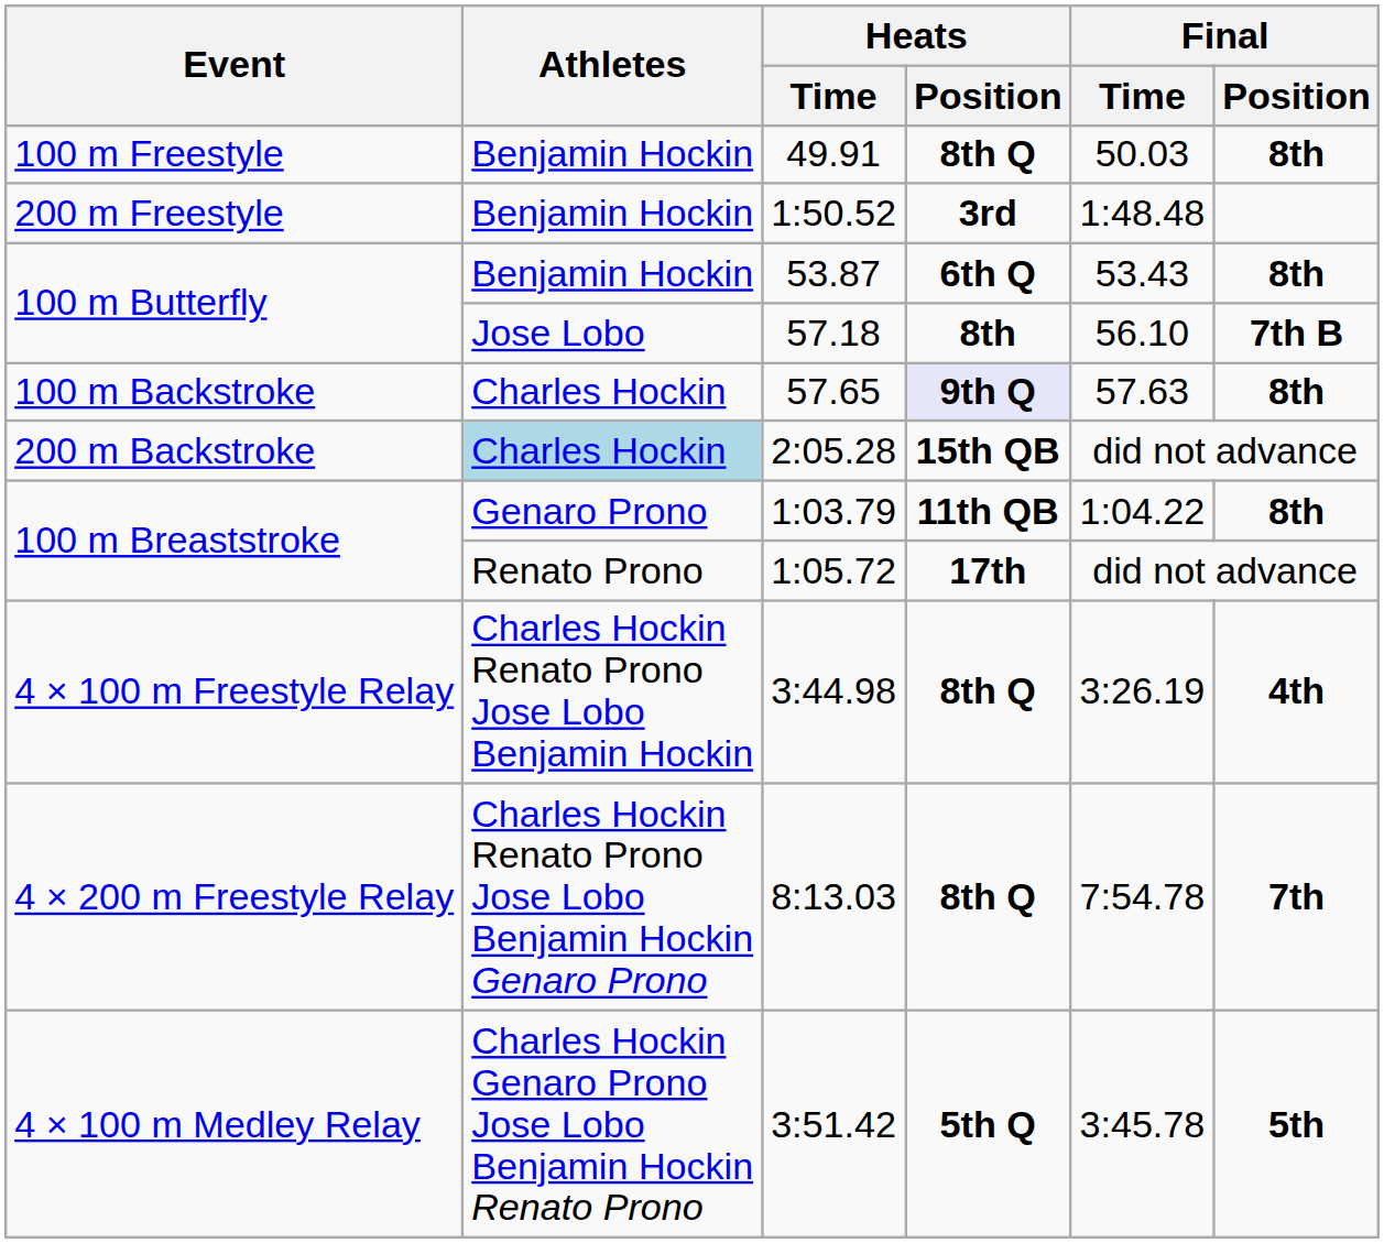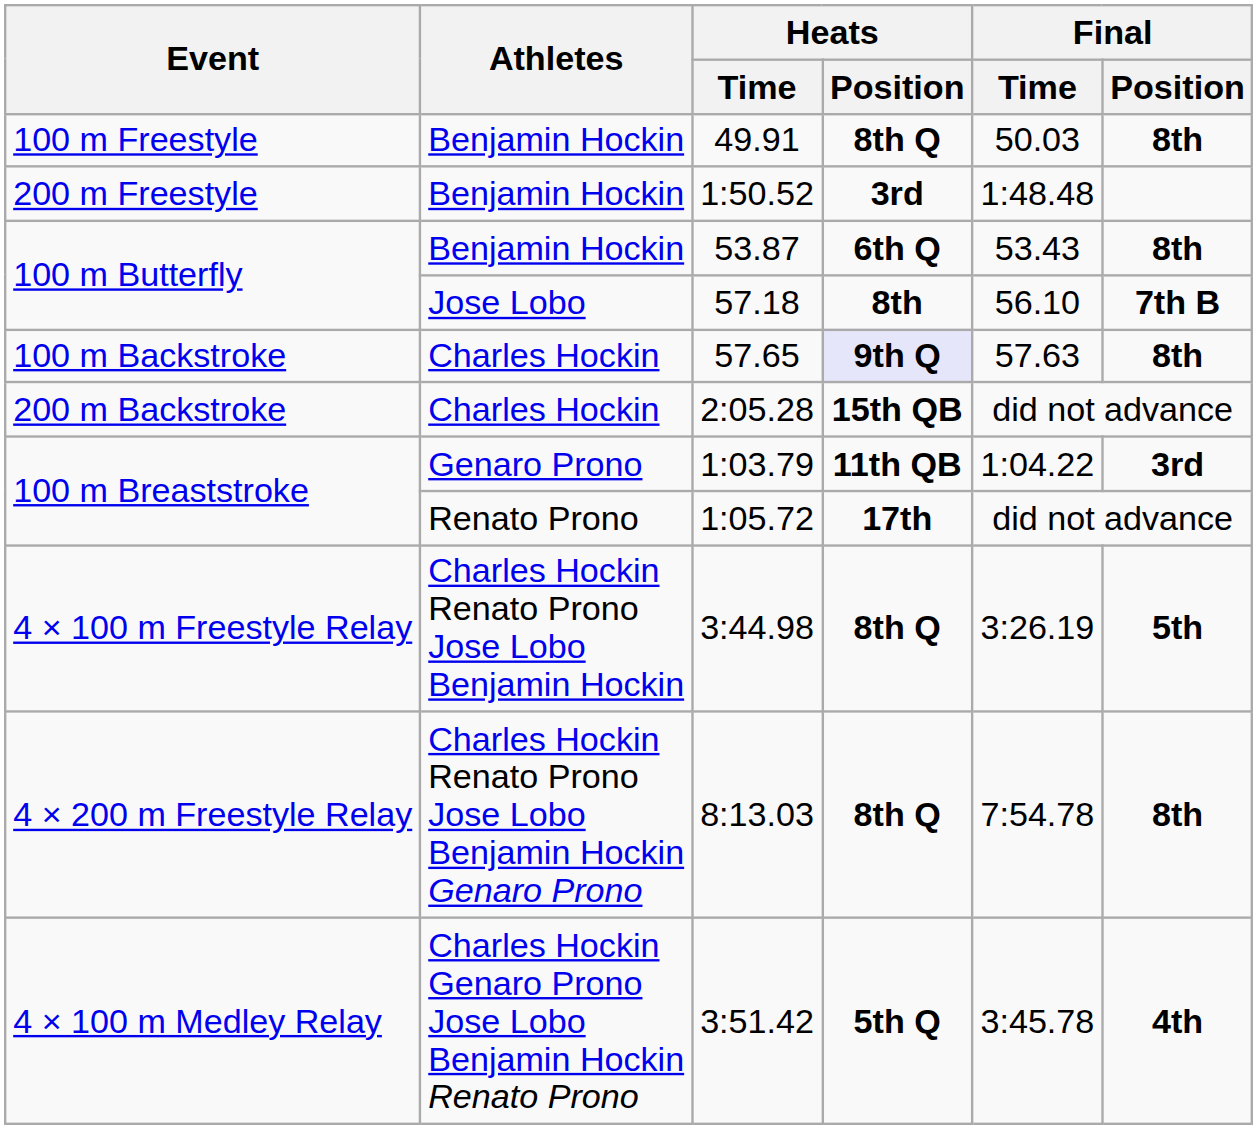2:05.28 | Athletes: lightblue background -> no background
1:03.79 | Final / Position: 8th -> 3rd
3:44.98 | Final / Position: 4th -> 5th
8:13.03 | Final / Position: 7th -> 8th
3:51.42 | Final / Position: 5th -> 4th
